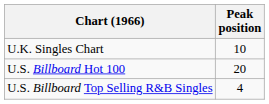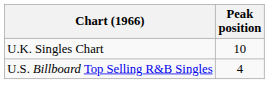- row: U.S. Billboard Hot 100 | 20
